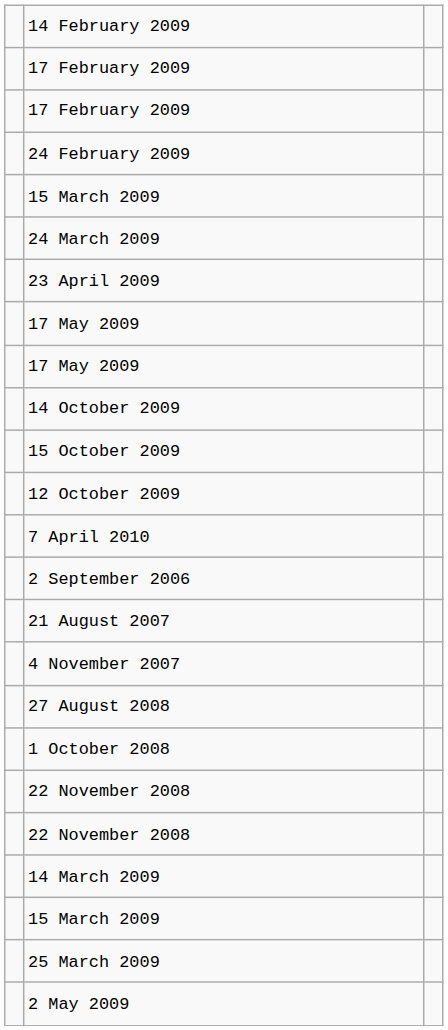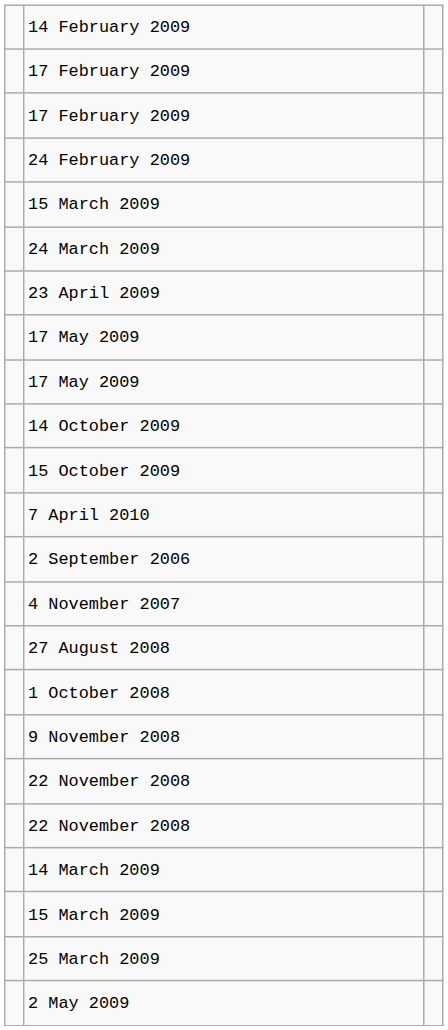- row: 12 October 2009
- row: 21 August 2007
+ row: 9 November 2008
